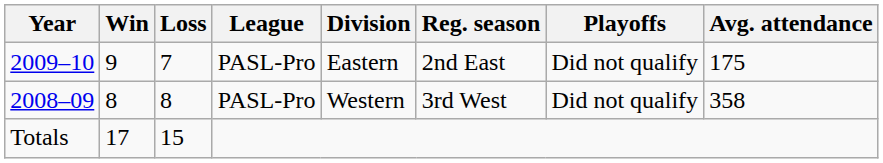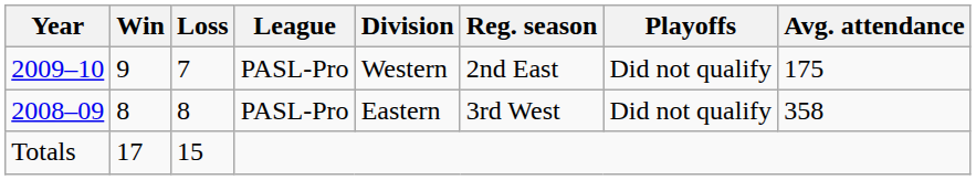2009–10 | Division: Eastern -> Western
2008–09 | Division: Western -> Eastern
